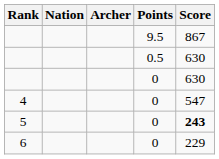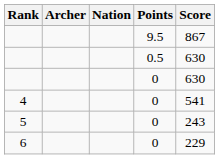columns swapped: Archer <-> Nation
4 | Score: 547 -> 541
5 | Score: bold -> normal
